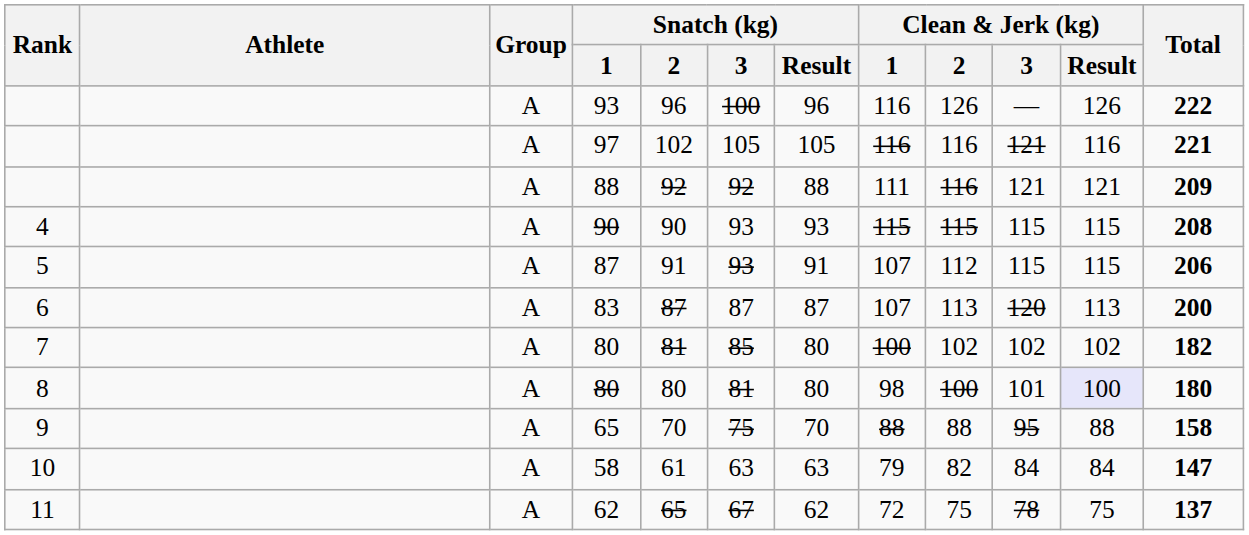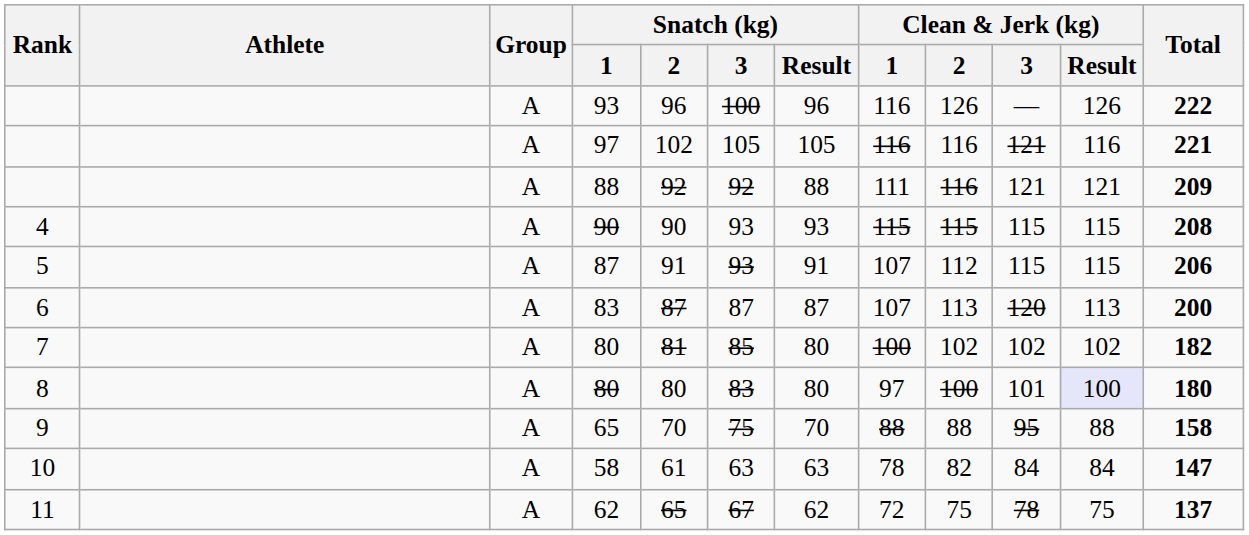8 / 80 | Snatch (kg) / 3: 81 -> 83
8 / 80 | Clean & Jerk (kg) / 1: 98 -> 97
58 | Clean & Jerk (kg) / 1: 79 -> 78
